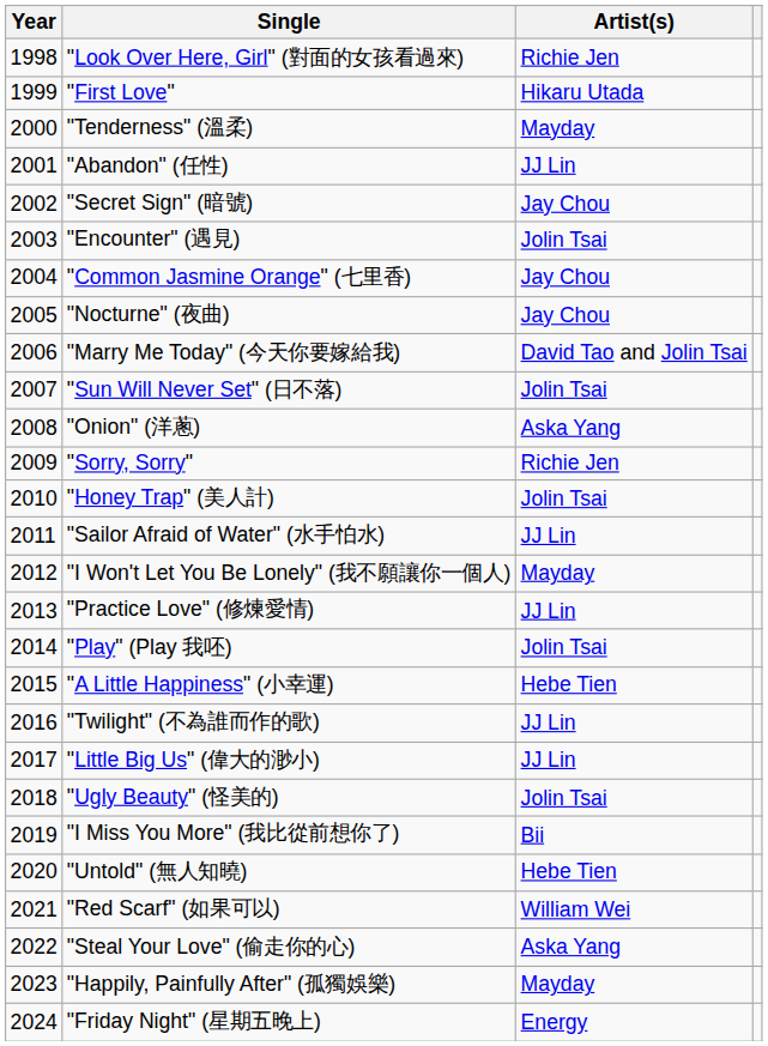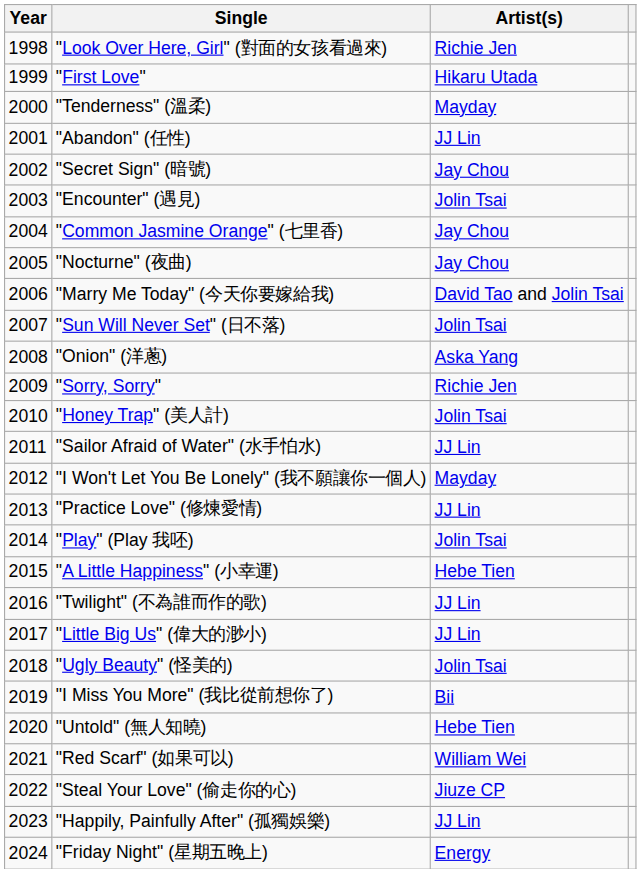"Steal Your Love" (偷走你的心) | Artist(s): Aska Yang -> Jiuze CP
"Happily, Painfully After" (孤獨娛樂) | Artist(s): Mayday -> JJ Lin
